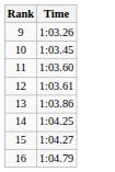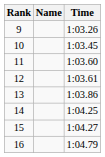+ column: Name
